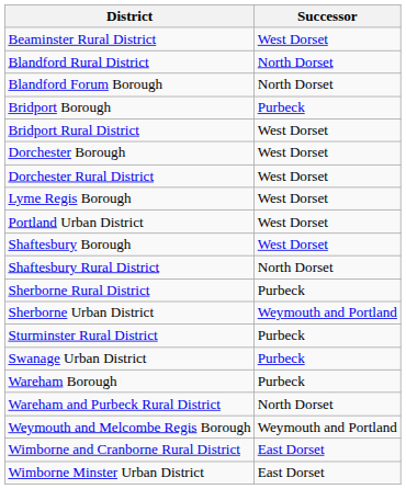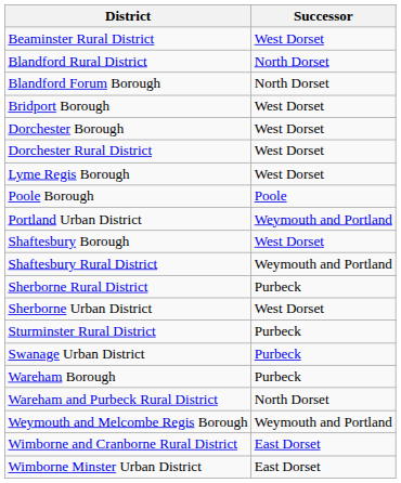Bridport Borough | Successor: Purbeck -> West Dorset
- row: Bridport Rural District | West Dorset
+ row: Poole Borough | Poole
Portland Urban District | Successor: West Dorset -> Weymouth and Portland
Shaftesbury Rural District | Successor: North Dorset -> Weymouth and Portland
Sherborne Urban District | Successor: Weymouth and Portland -> West Dorset
